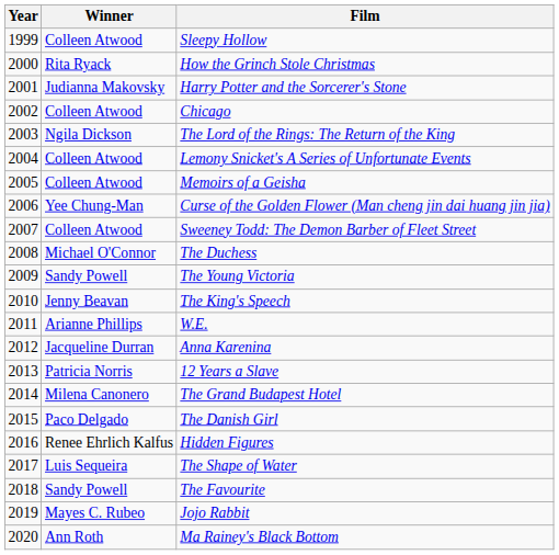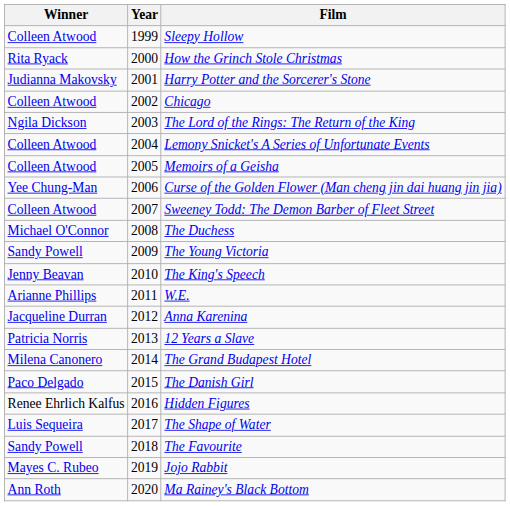columns swapped: Year <-> Winner
